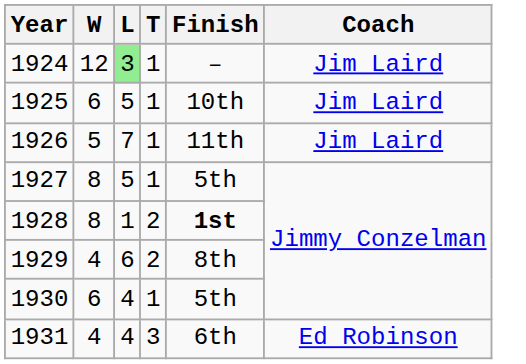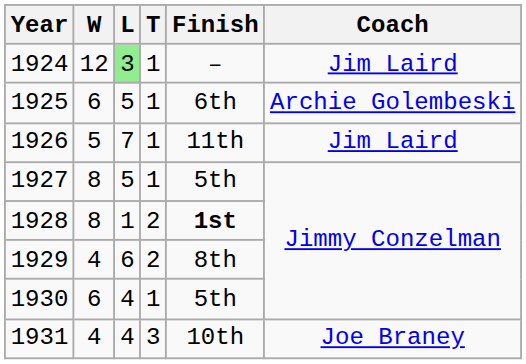1925 | Finish: 10th -> 6th
1925 | Coach: Jim Laird -> Archie Golembeski
1931 | Finish: 6th -> 10th
1931 | Coach: Ed Robinson -> Joe Braney
